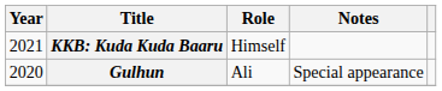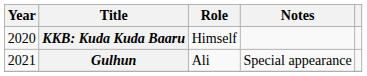KKB: Kuda Kuda Baaru | Year: 2021 -> 2020
Gulhun | Year: 2020 -> 2021
